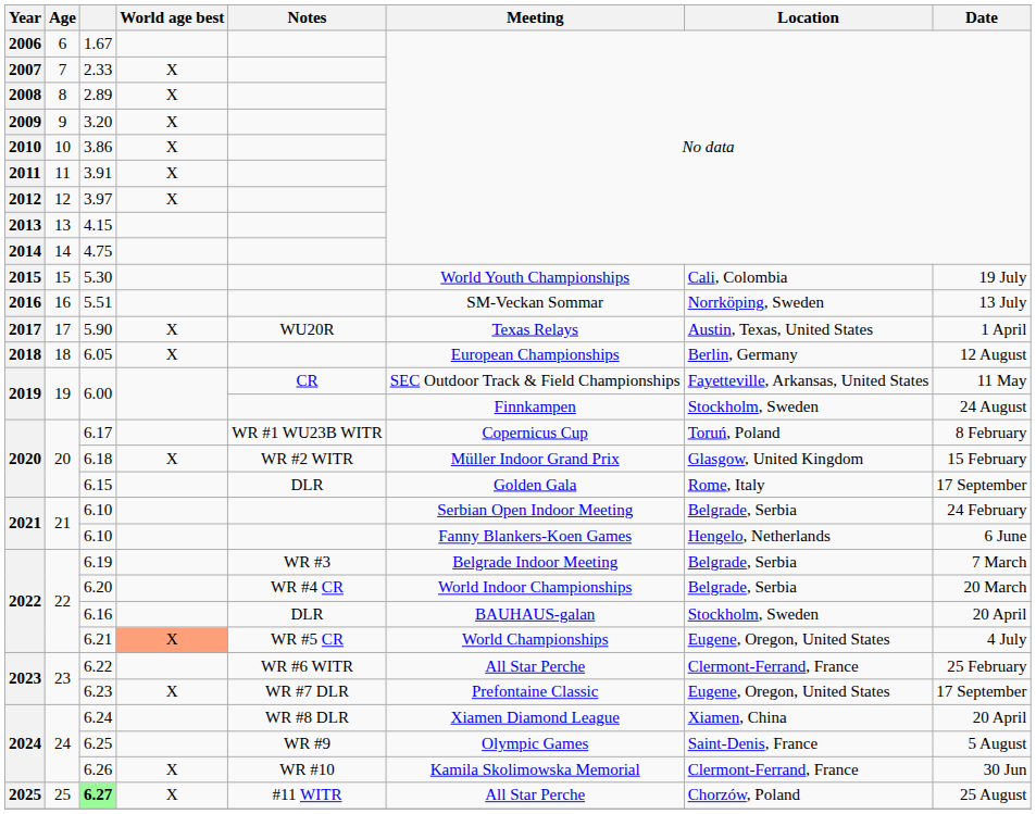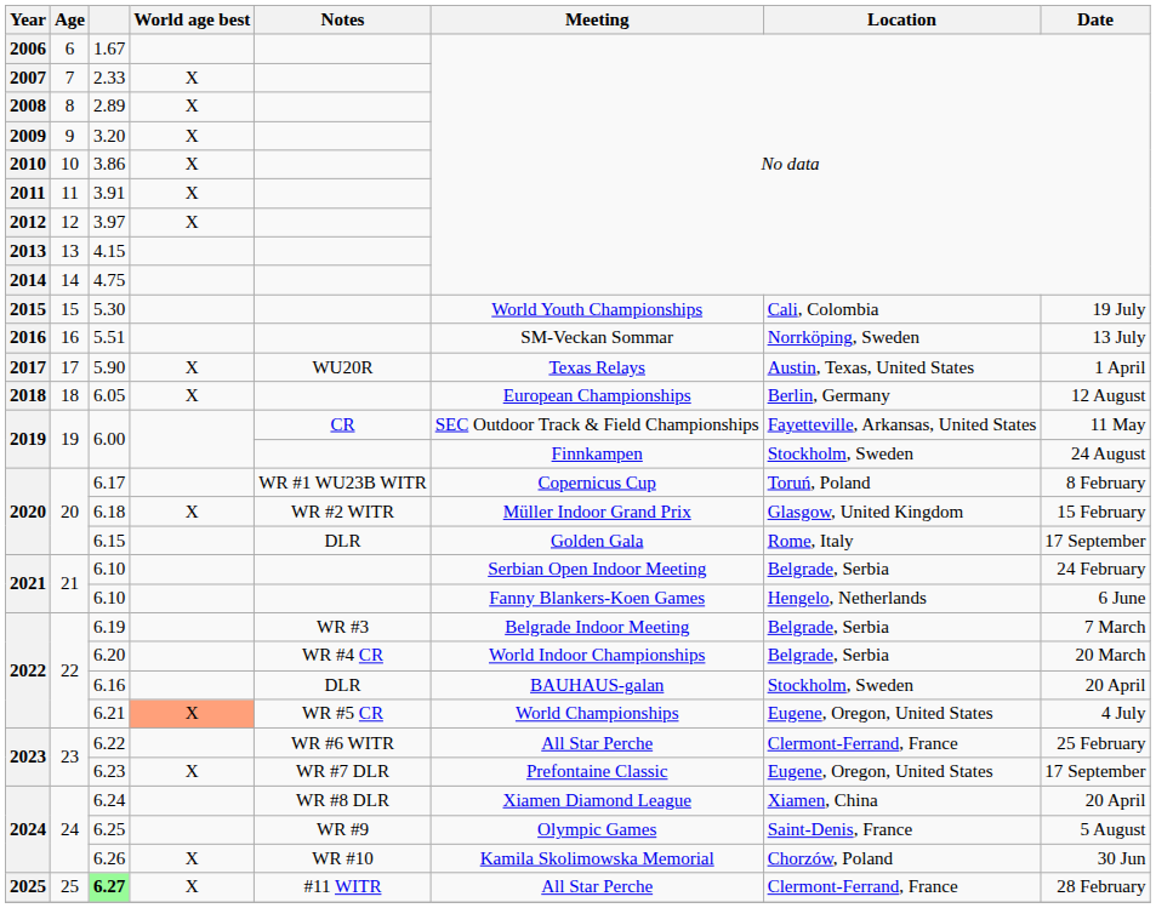6.26 | Location: Clermont-Ferrand, France -> Chorzów, Poland
6.27 | Location: Chorzów, Poland -> Clermont-Ferrand, France
6.27 | Date: 25 August -> 28 February
